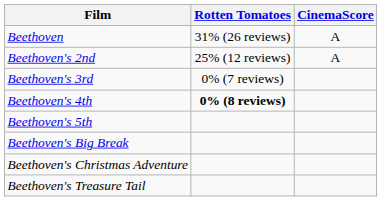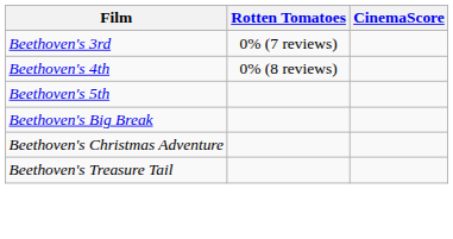- row: Beethoven | 31% (26 reviews) | A
- row: Beethoven's 2nd | 25% (12 reviews) | A
Beethoven's 4th | Rotten Tomatoes: bold -> normal
